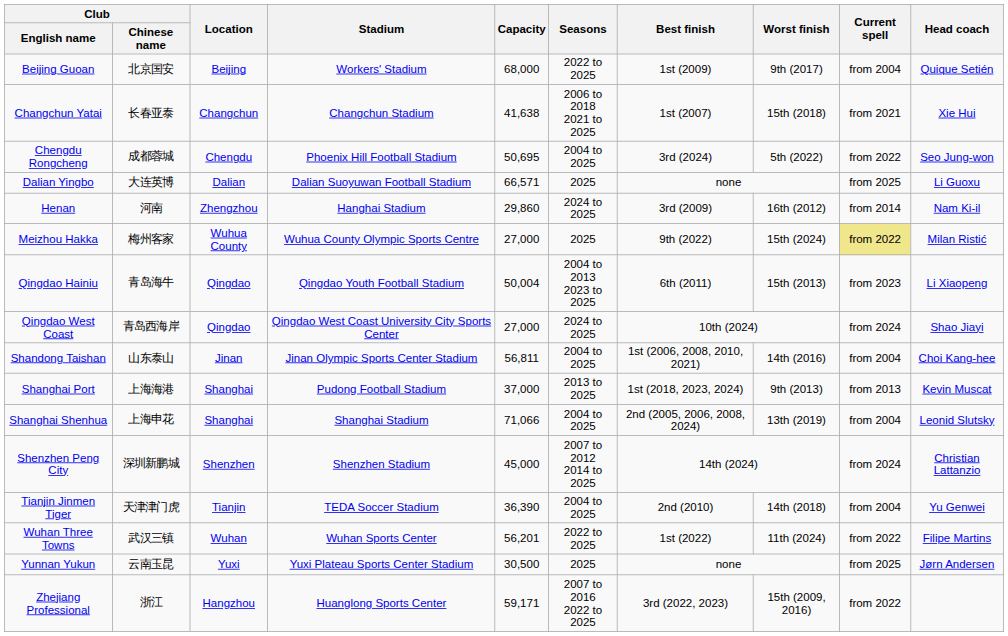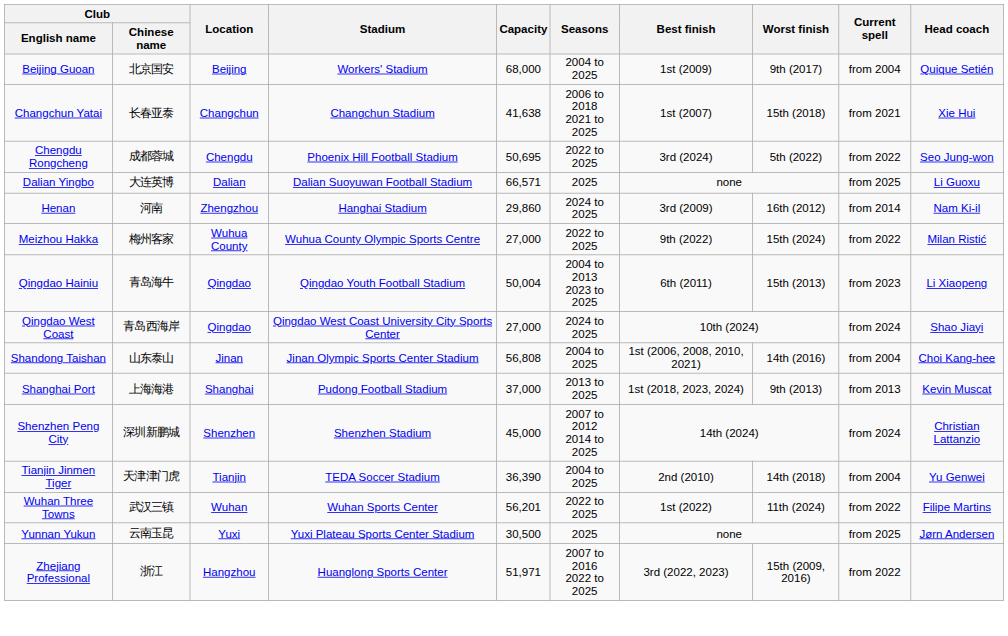Beijing Guoan | Seasons: 2022 to 2025 -> 2004 to 2025
Chengdu Rongcheng | Seasons: 2004 to 2025 -> 2022 to 2025
Meizhou Hakka | Seasons: 2025 -> 2022 to 2025
Meizhou Hakka | Current spell: khaki background -> no background
Shandong Taishan | Capacity: 56,811 -> 56,808
- row: Shanghai Shenhua | 上海申花 | Shanghai | Shanghai Stadium | 71,066 | 2004 to 2025 | 2nd (2005, 2006, 2008, 2024) | 13th (2019) | from 2004 | Leonid Slutsky
Zhejiang Professional | Capacity: 59,171 -> 51,971
